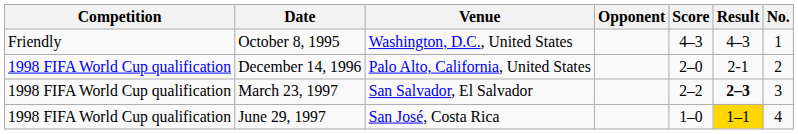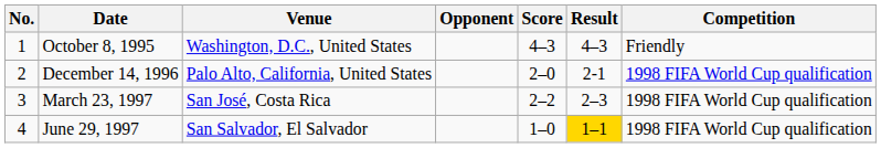columns swapped: No. <-> Competition
March 23, 1997 | Venue: San Salvador, El Salvador -> San José, Costa Rica
March 23, 1997 | Result: bold -> normal
June 29, 1997 | Venue: San José, Costa Rica -> San Salvador, El Salvador
